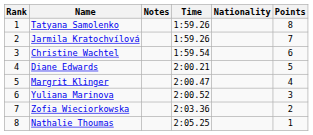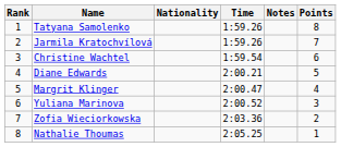columns swapped: Nationality <-> Notes
